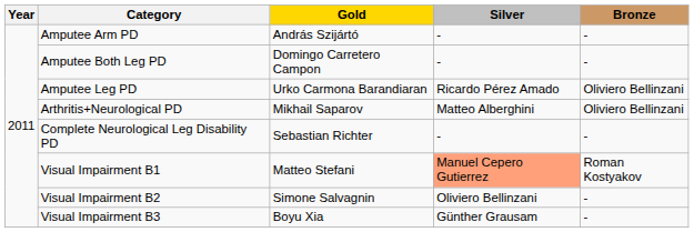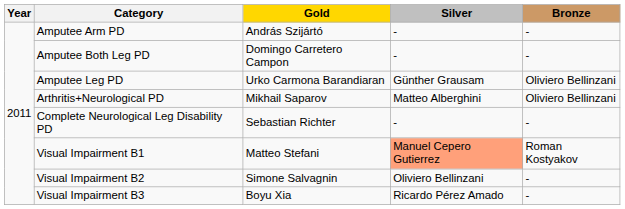Amputee Leg PD | Silver: Ricardo Pérez Amado -> Günther Grausam
Visual Impairment B3 | Silver: Günther Grausam -> Ricardo Pérez Amado
